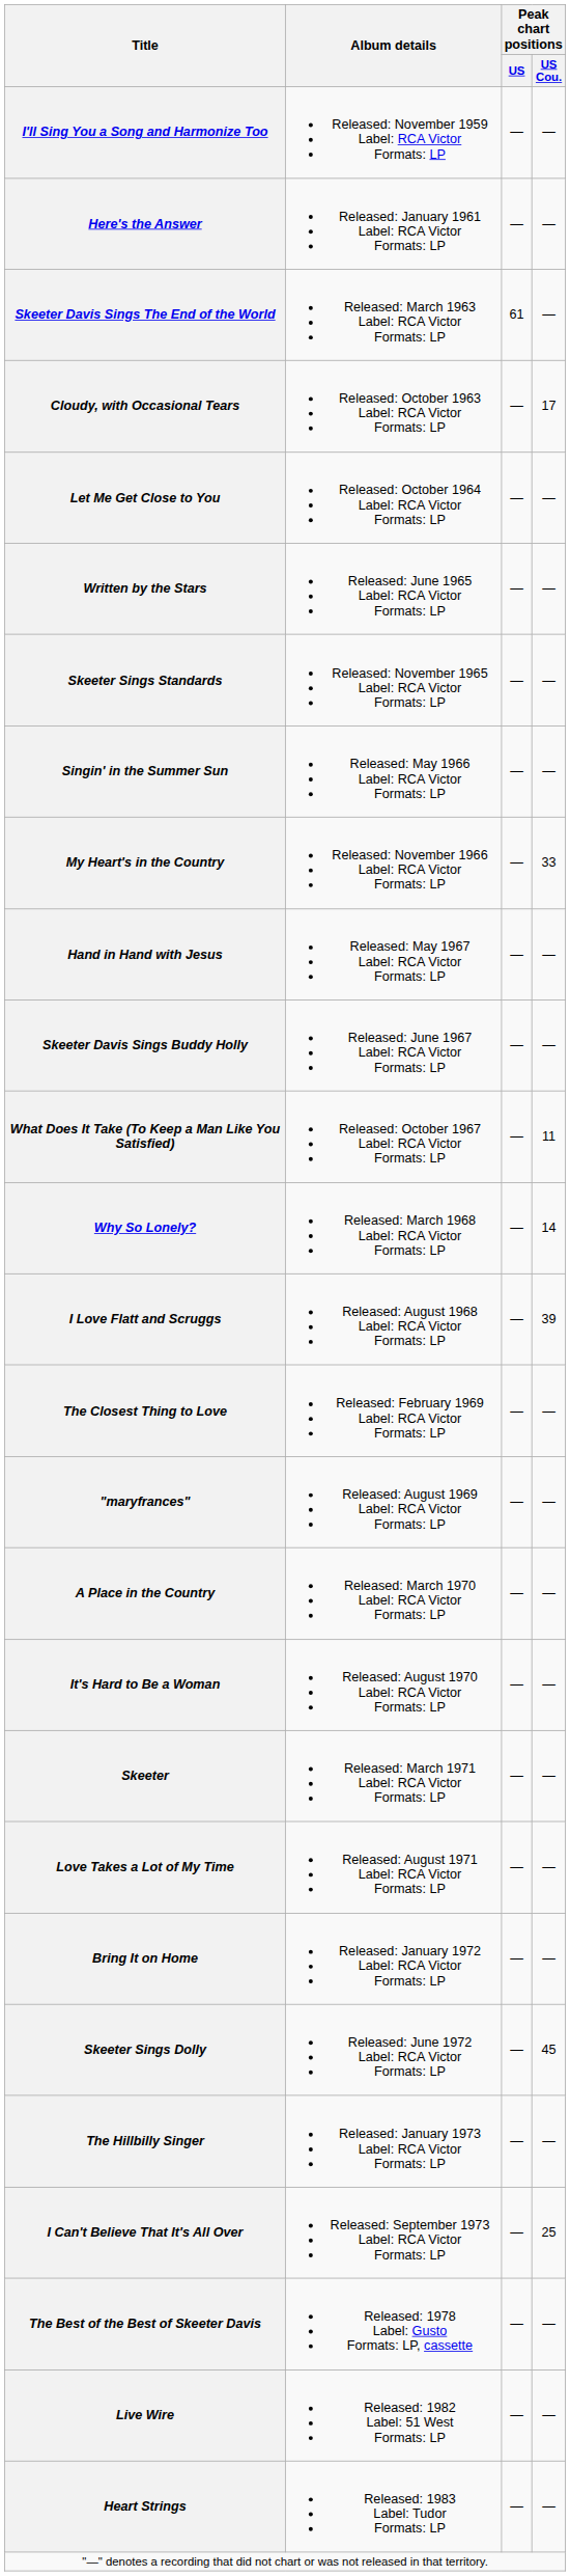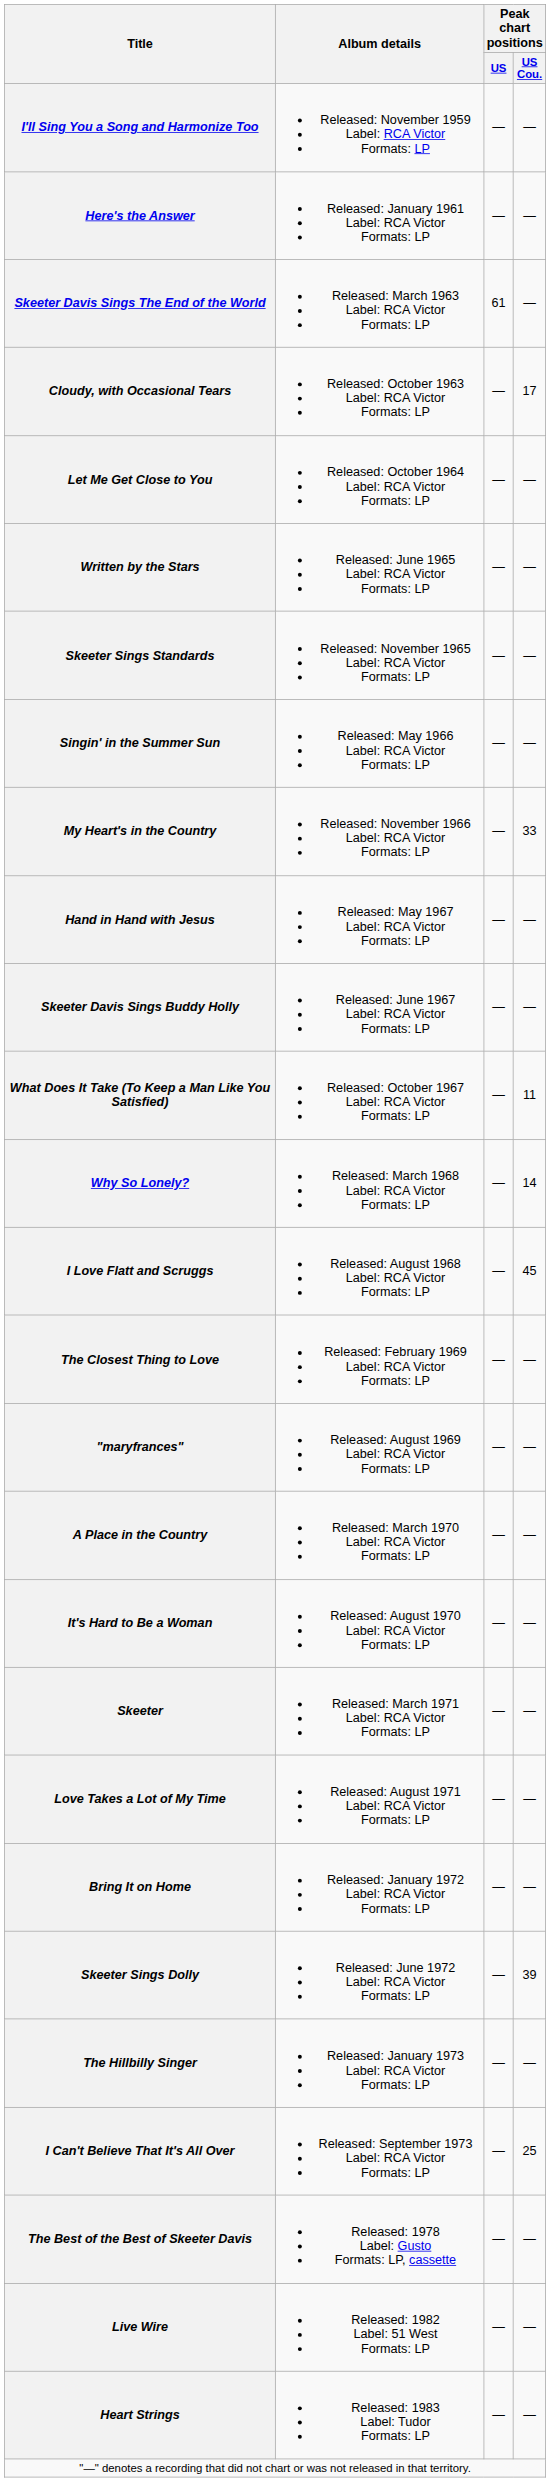I Love Flatt and Scruggs | Peak chart positions / US Cou.: 39 -> 45
Skeeter Sings Dolly | Peak chart positions / US Cou.: 45 -> 39
